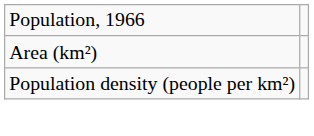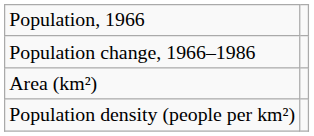+ row: Population change, 1966–1986
